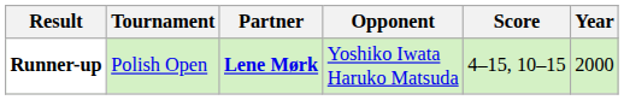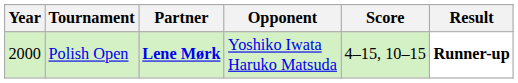columns swapped: Year <-> Result
